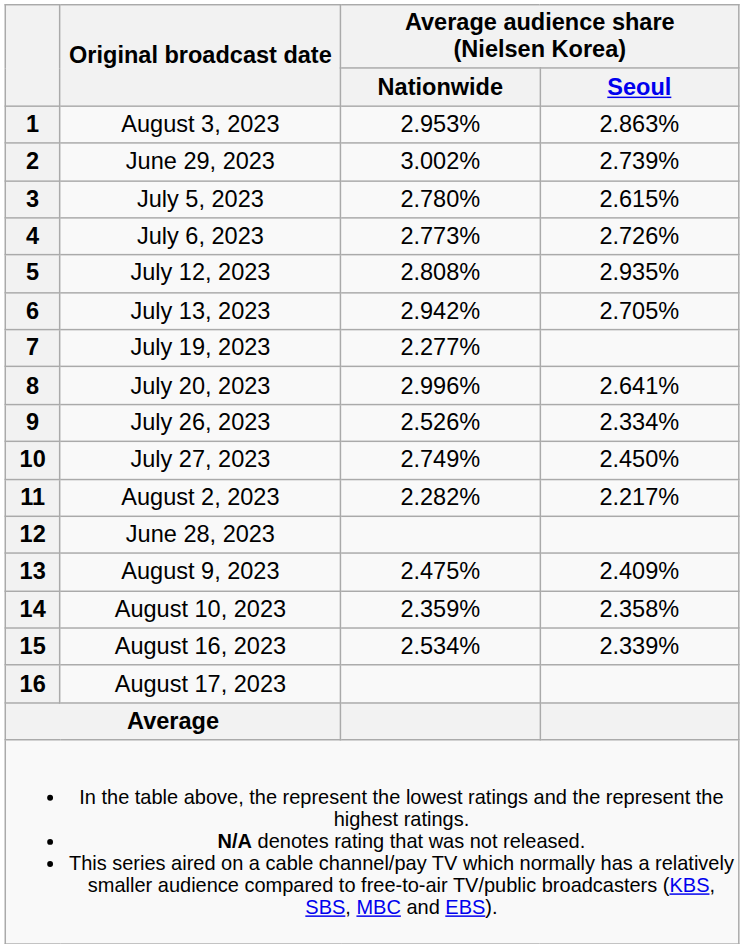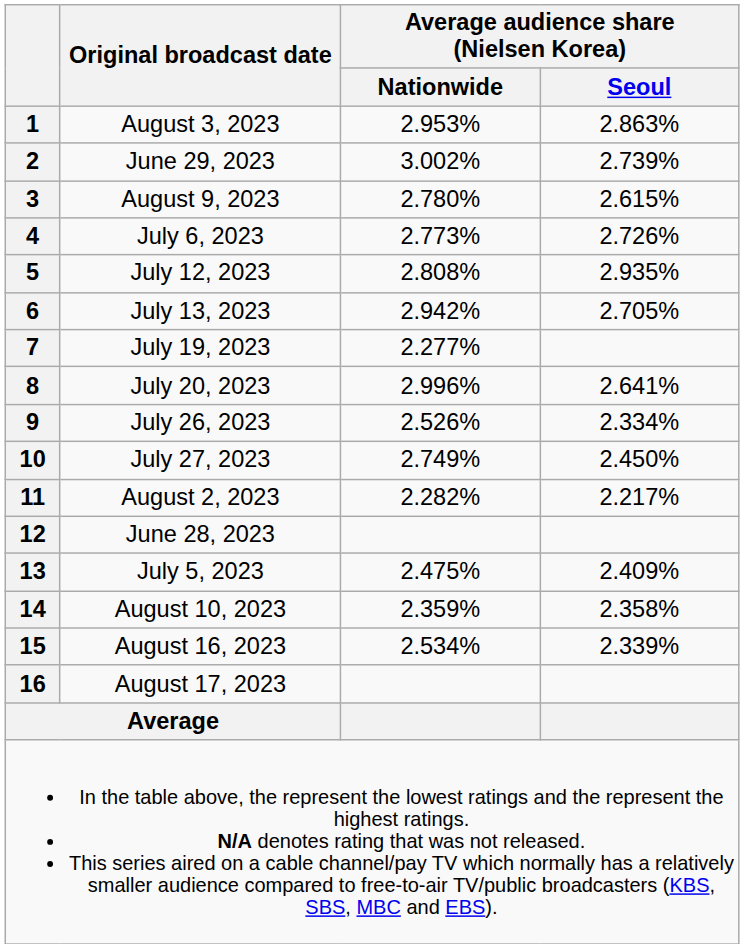3 | Original broadcast date: July 5, 2023 -> August 9, 2023
13 | Original broadcast date: August 9, 2023 -> July 5, 2023
